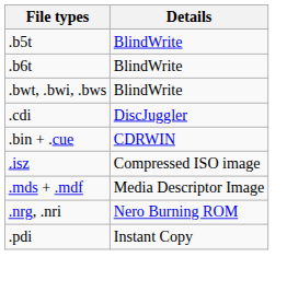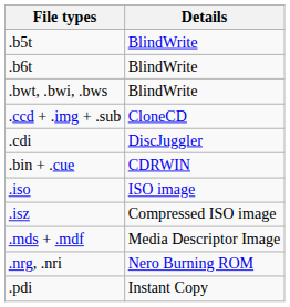+ row: .ccd + .img + .sub | CloneCD
+ row: .iso | ISO image
